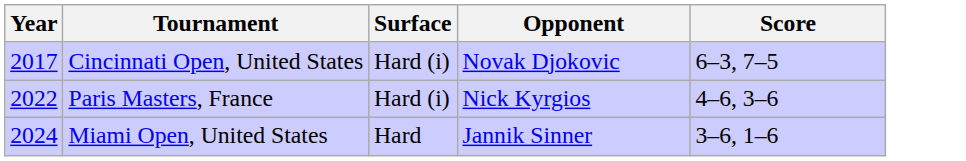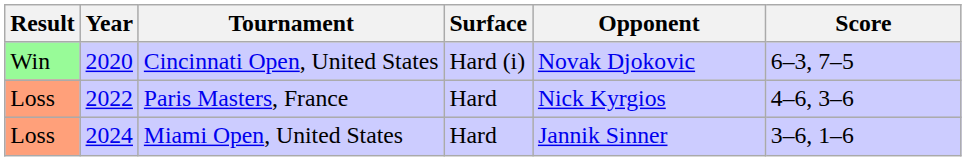+ column: Result | Win | Loss | Loss
Cincinnati Open, United States | Year: 2017 -> 2020
Paris Masters, France | Surface: Hard (i) -> Hard
